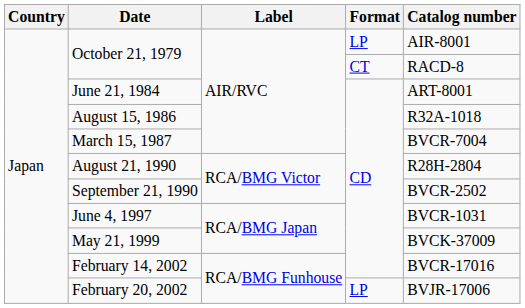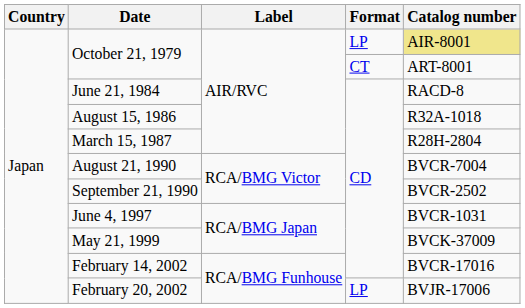October 21, 1979 / LP | Catalog number: no background -> khaki background
October 21, 1979 / CT | Catalog number: RACD-8 -> ART-8001
June 21, 1984 | Catalog number: ART-8001 -> RACD-8
March 15, 1987 | Catalog number: BVCR-7004 -> R28H-2804
August 21, 1990 | Catalog number: R28H-2804 -> BVCR-7004
